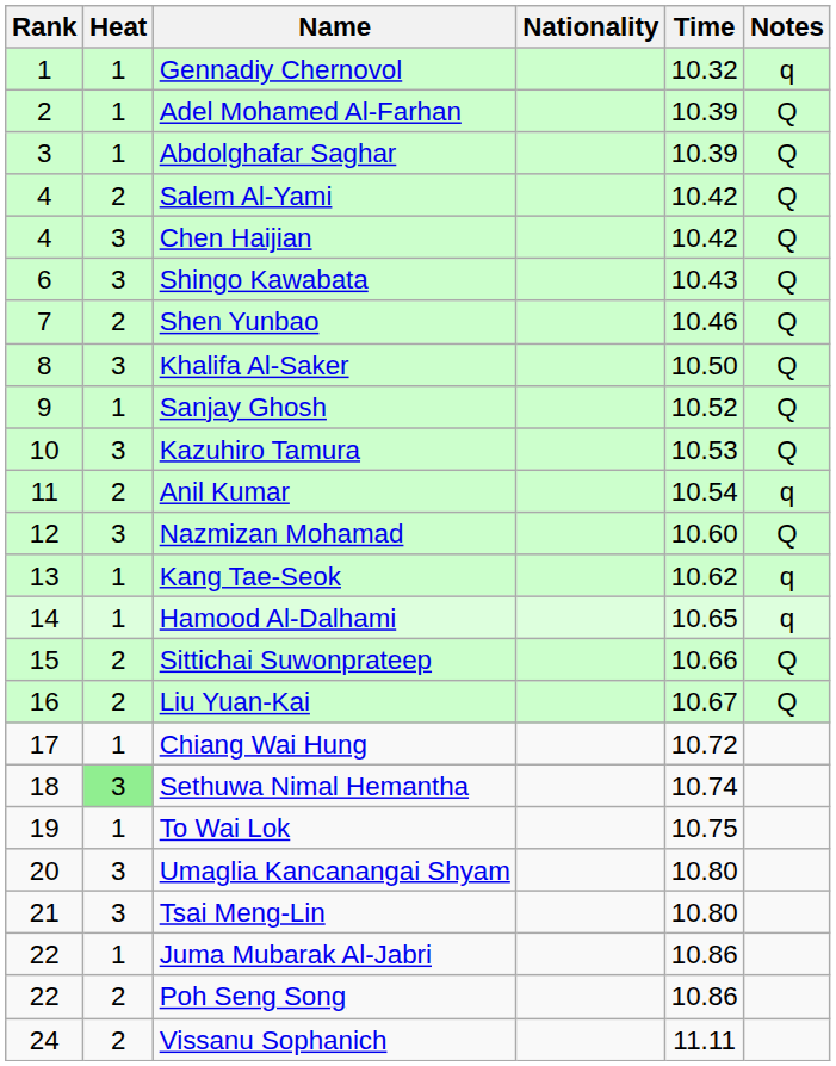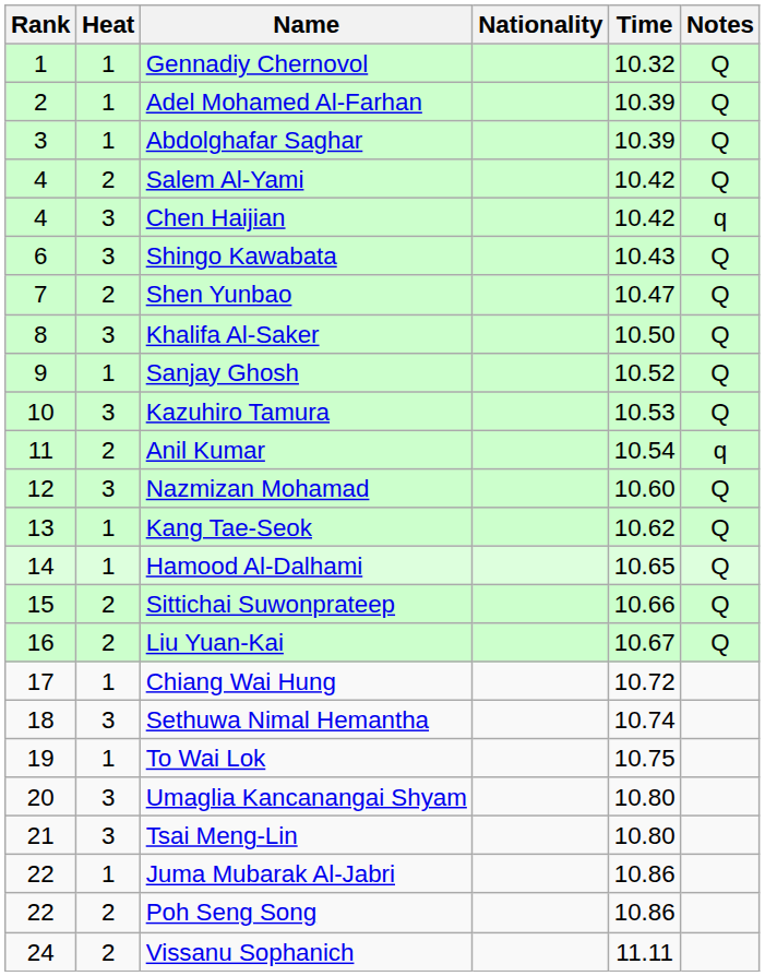Gennadiy Chernovol | Notes: q -> Q
Chen Haijian | Notes: Q -> q
Shen Yunbao | Time: 10.46 -> 10.47
Kang Tae-Seok | Notes: q -> Q
Hamood Al-Dalhami | Notes: q -> Q
Sethuwa Nimal Hemantha | Heat: lightgreen background -> no background
